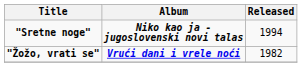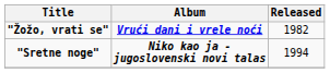rows swapped: "Žožo, vrati se" <-> "Sretne noge"
